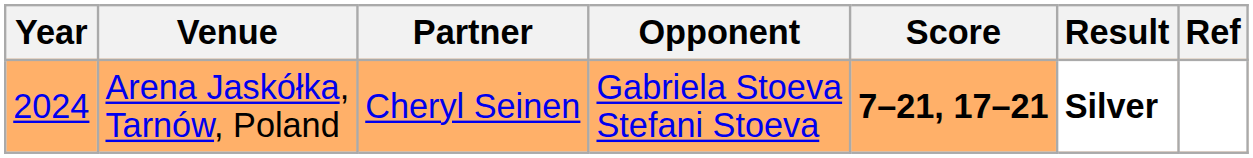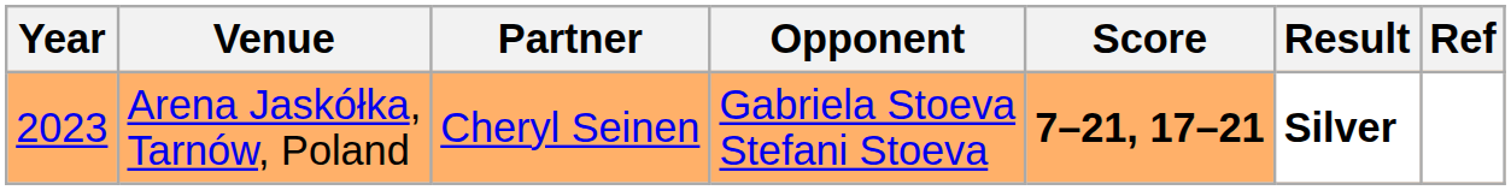Arena Jaskółka, Tarnów, Poland | Year: 2024 -> 2023
